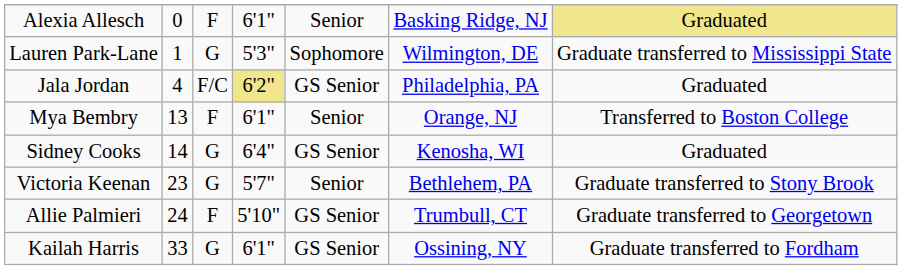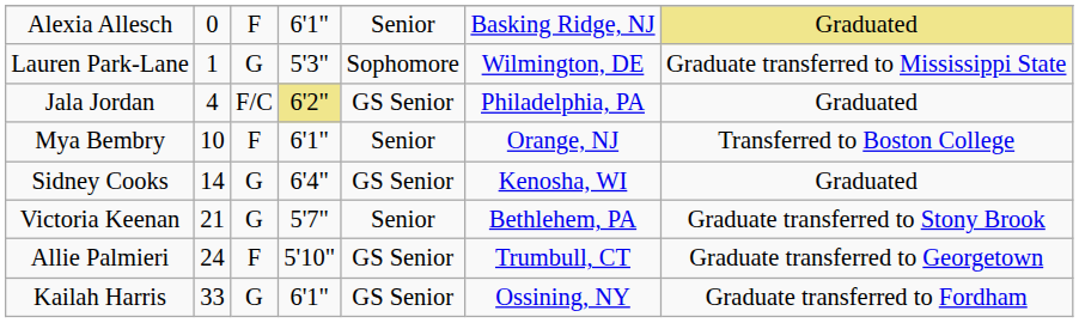Mya Bembry | column 2: 13 -> 10
Victoria Keenan | column 2: 23 -> 21
